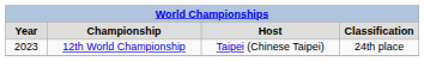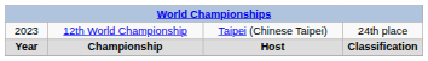rows swapped: Year <-> 2023
